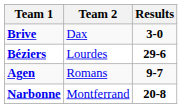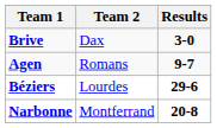rows swapped: Béziers <-> Agen
